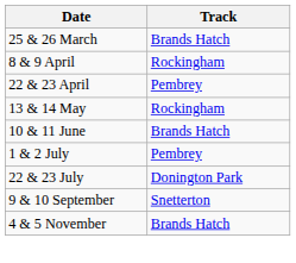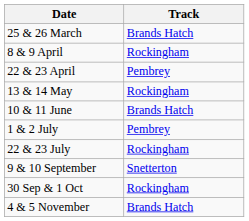22 & 23 July | Track: Donington Park -> Rockingham
+ row: 30 Sep & 1 Oct | Rockingham
